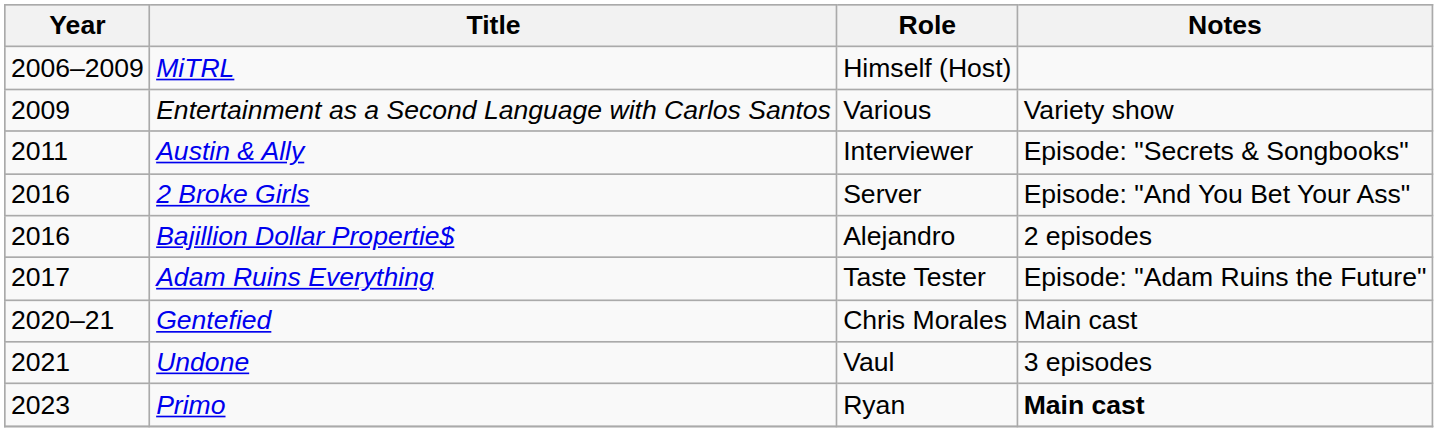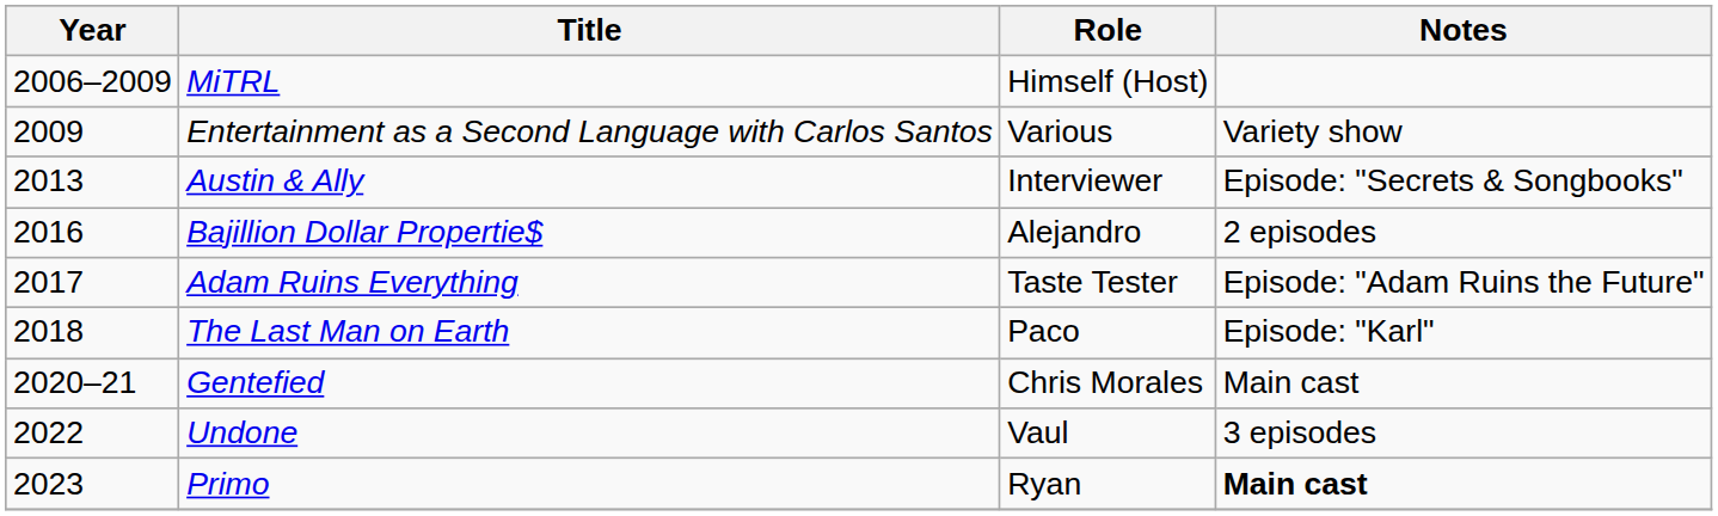Austin & Ally | Year: 2011 -> 2013
- row: 2016 | 2 Broke Girls | Server | Episode: "And You Bet Your Ass"
+ row: 2018 | The Last Man on Earth | Paco | Episode: "Karl"
Undone | Year: 2021 -> 2022
